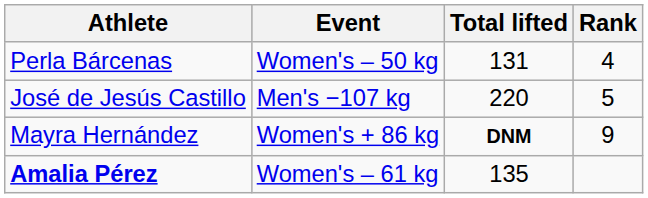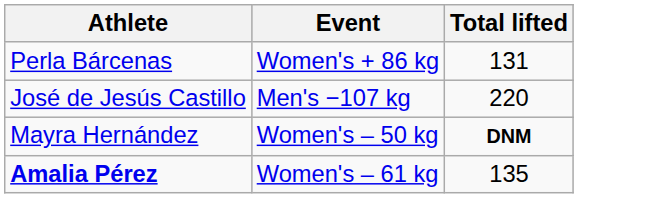- column: Rank | 4 | 5 | 9
Perla Bárcenas | Event: Women's – 50 kg -> Women's + 86 kg
Mayra Hernández | Event: Women's + 86 kg -> Women's – 50 kg
